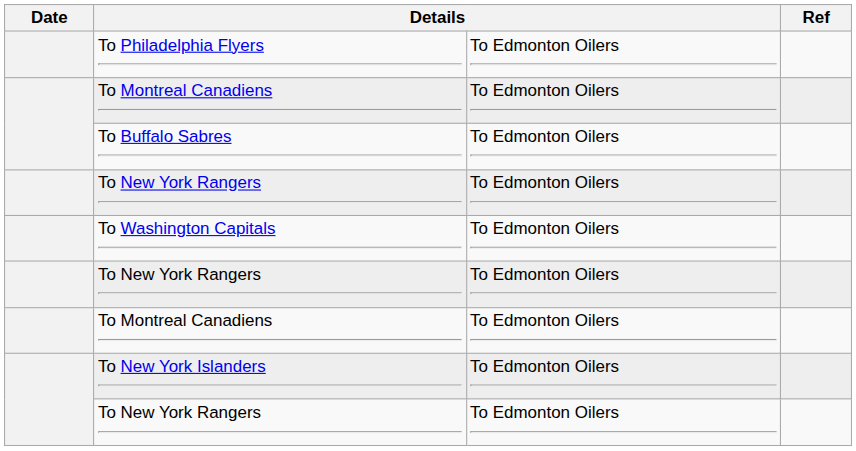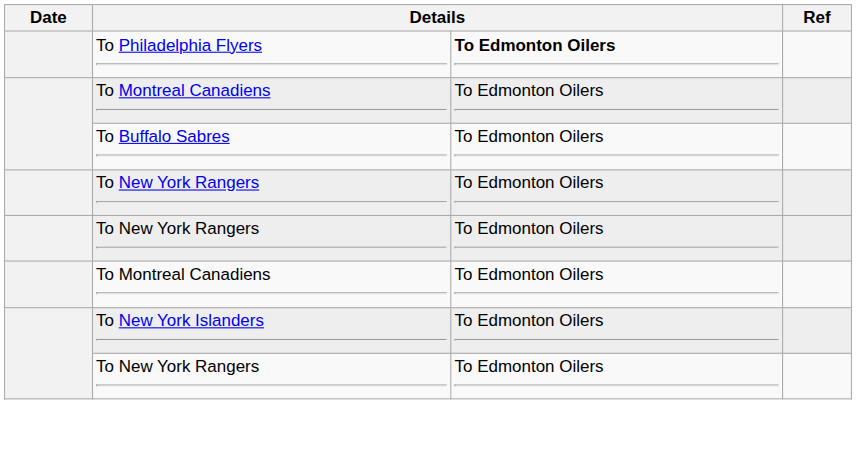To Philadelphia Flyers | column 3: normal -> bold
- row: To Washington Capitals | To Edmonton Oilers
